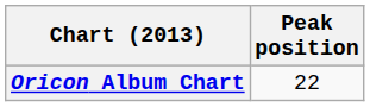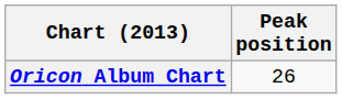Oricon Album Chart | Peak position: 22 -> 26
